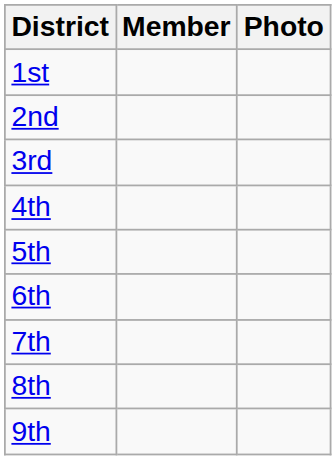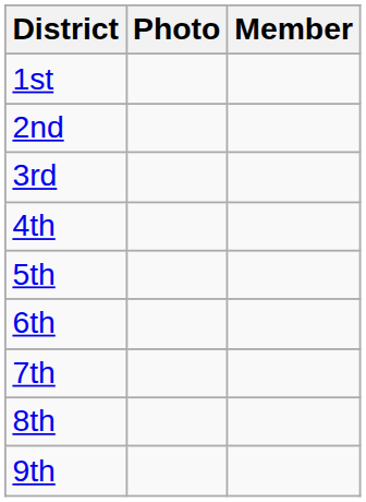columns swapped: Member <-> Photo
